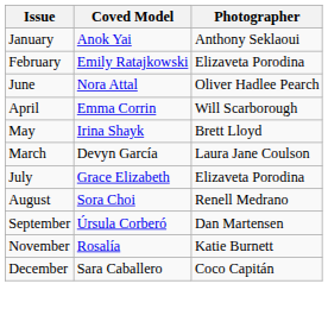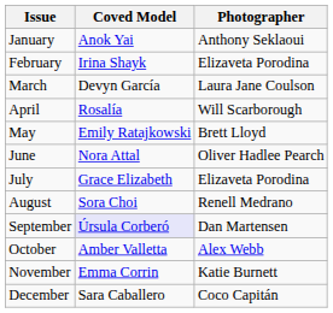February | Coved Model: Emily Ratajkowski -> Irina Shayk
rows swapped: March <-> June
April | Coved Model: Emma Corrin -> Rosalía
May | Coved Model: Irina Shayk -> Emily Ratajkowski
September | Coved Model: no background -> lavender background
+ row: October | Amber Valletta | Alex Webb
November | Coved Model: Rosalía -> Emma Corrin
